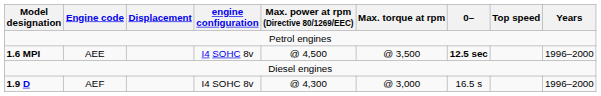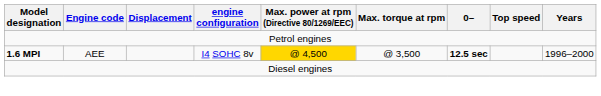1.6 MPI | Max. power at rpm (Directive 80/1269/EEC): no background -> gold background
- row: 1.9 D | AEF | I4 SOHC 8v | @ 4,300 | @ 3,000 | 16.5 s | 1996–2000
